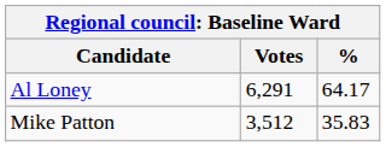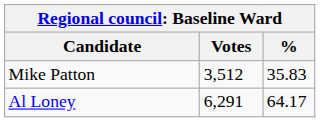rows swapped: Al Loney <-> Mike Patton
